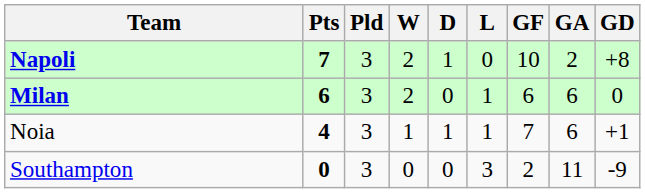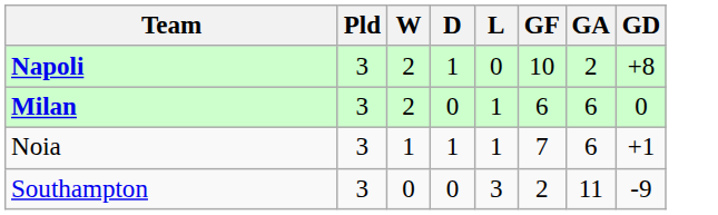- column: Pts | 7 | 6 | 4 | 0
